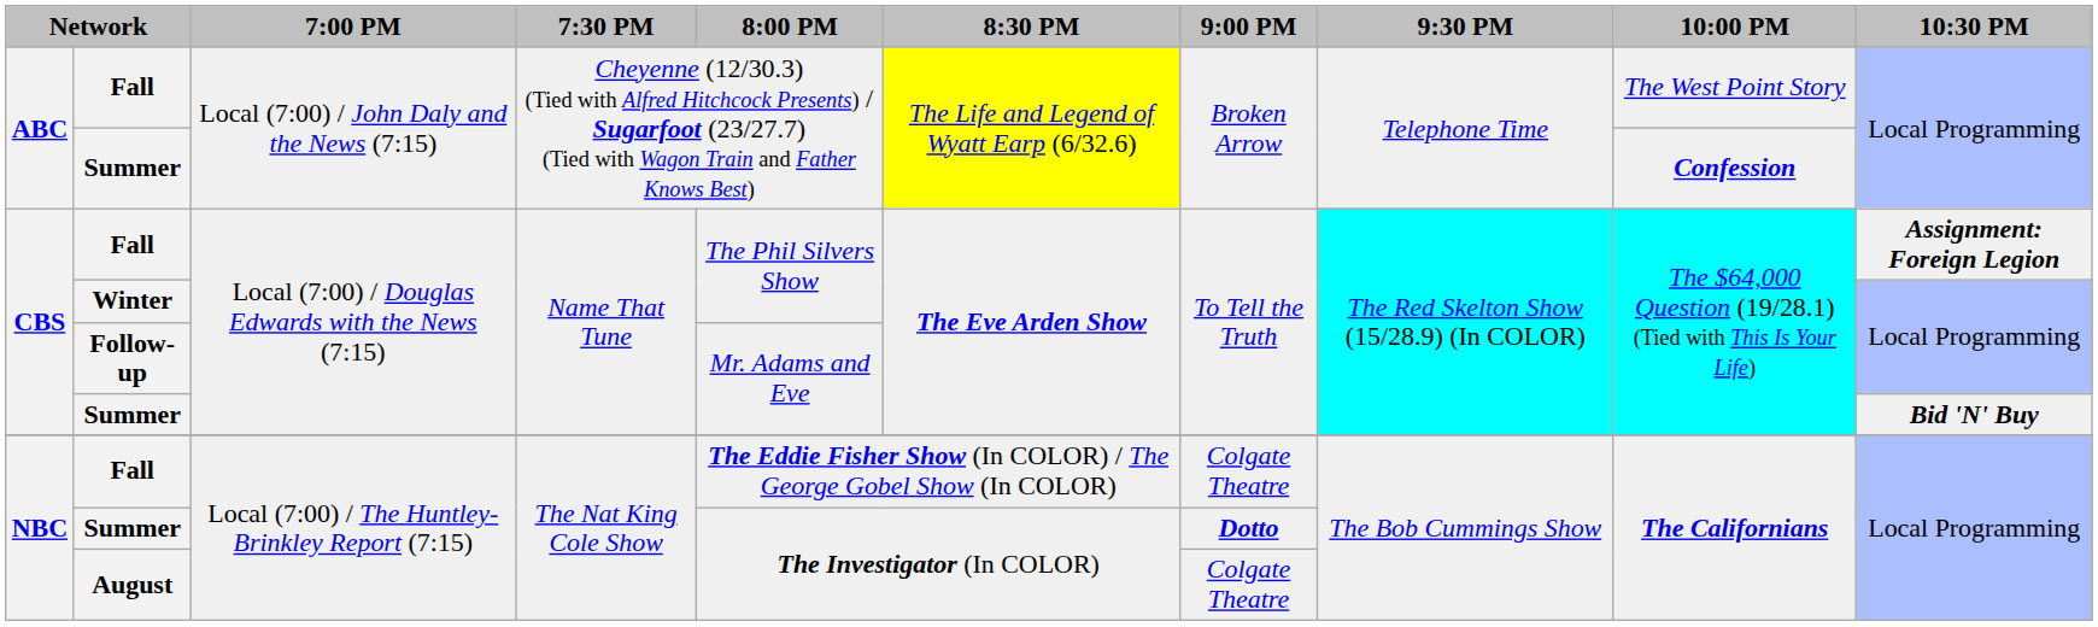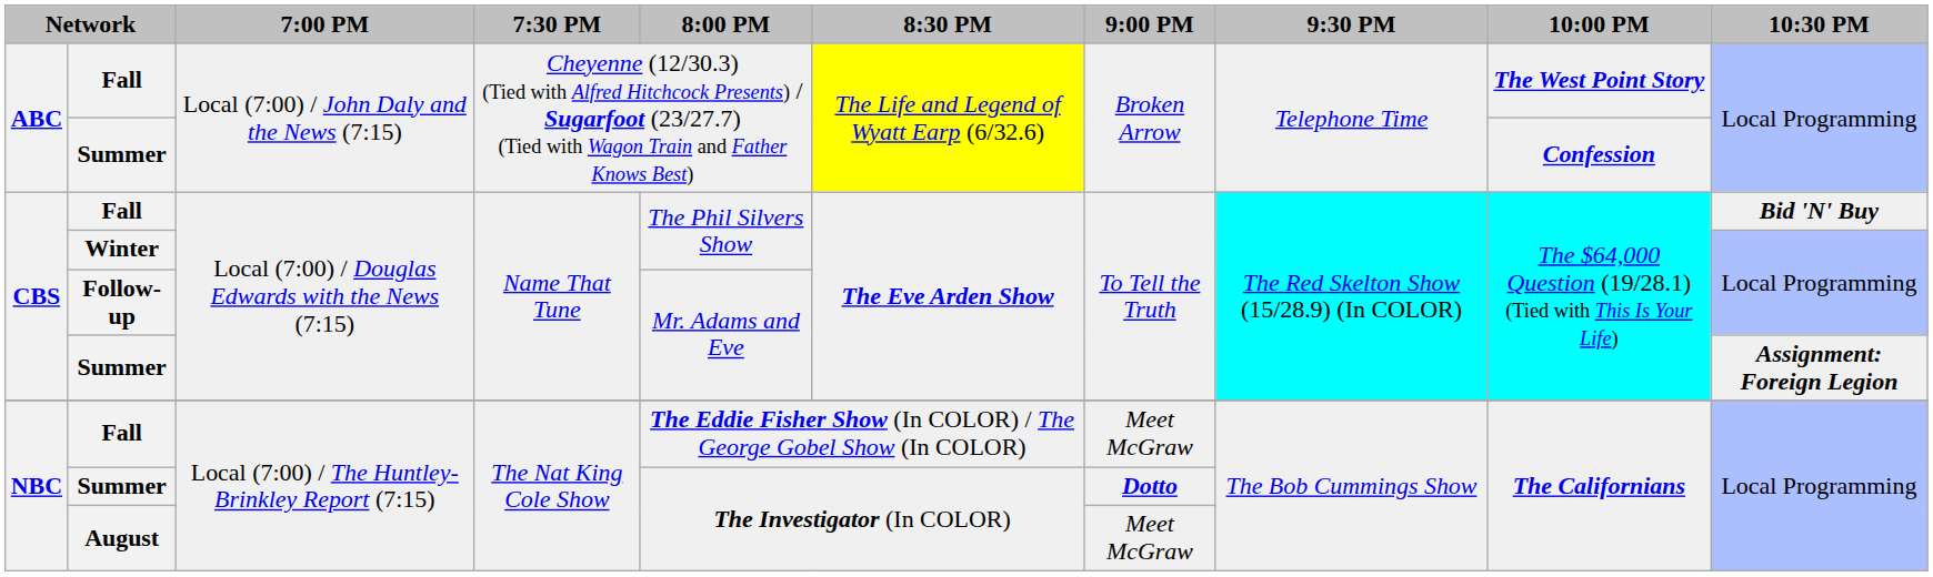ABC / Fall | 10:00 PM: normal -> bold
CBS / Fall | 10:30 PM: Assignment: Foreign Legion -> Bid 'N' Buy
CBS / Summer | 10:30 PM: Bid 'N' Buy -> Assignment: Foreign Legion
NBC / Fall | 9:00 PM: Colgate Theatre -> Meet McGraw
August | 9:00 PM: Colgate Theatre -> Meet McGraw
